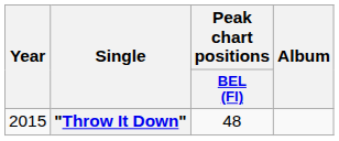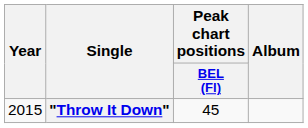"Throw It Down" | Peak chart positions / BEL (Fl): 48 -> 45
